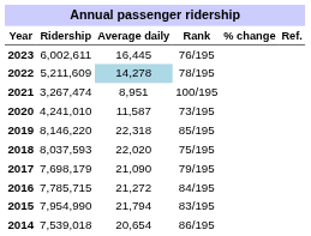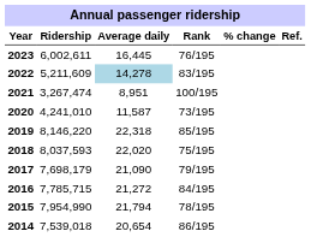2022 | Rank: 78/195 -> 83/195
2015 | Rank: 83/195 -> 78/195
